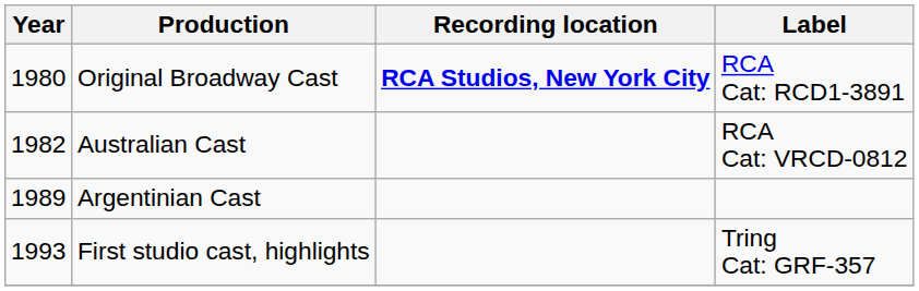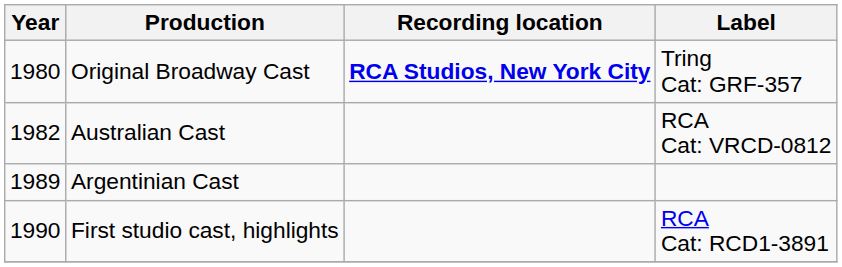Original Broadway Cast | Label: RCA Cat: RCD1-3891 -> Tring Cat: GRF-357
First studio cast, highlights | Year: 1993 -> 1990
First studio cast, highlights | Label: Tring Cat: GRF-357 -> RCA Cat: RCD1-3891
